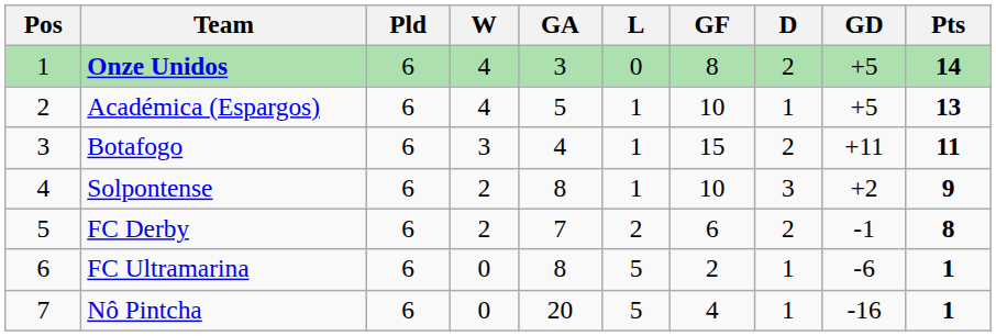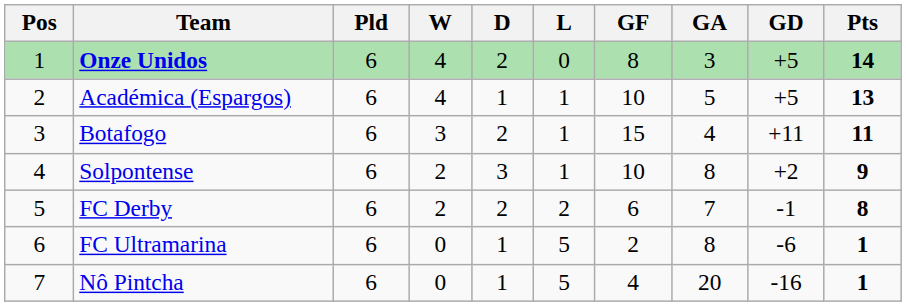columns swapped: D <-> GA
